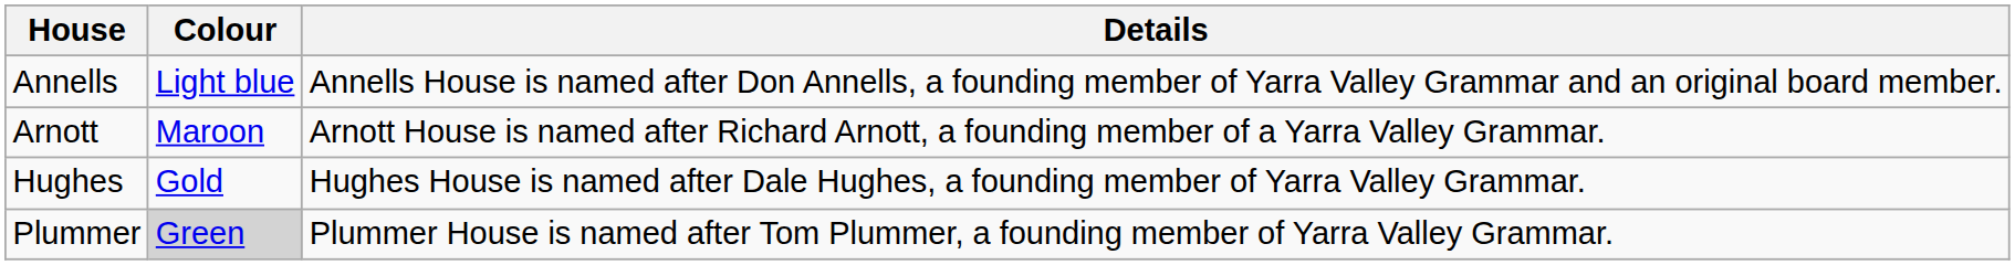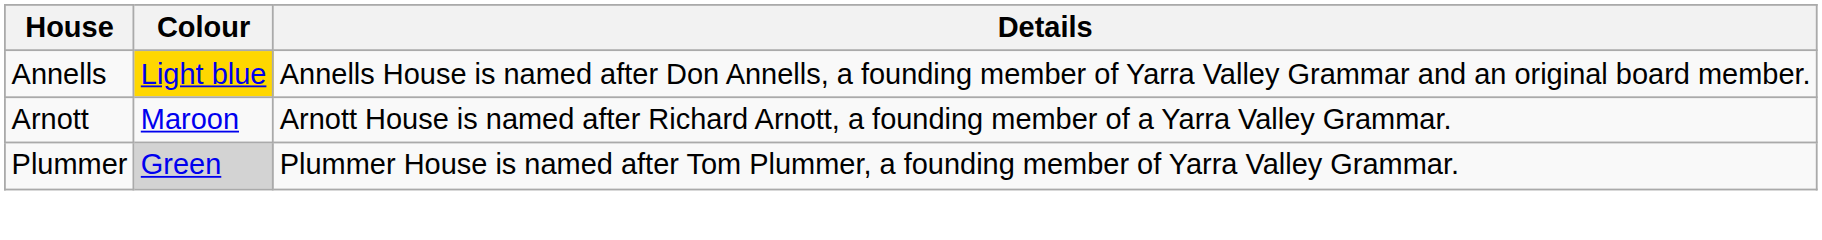Annells | Colour: no background -> gold background
- row: Hughes | Gold | Hughes House is named after Dale Hughes, a founding member of Yarra Valley Grammar.
